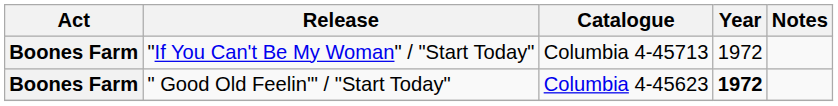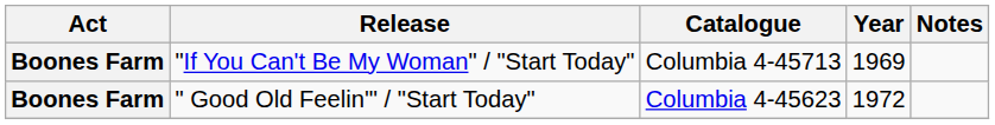"If You Can't Be My Woman" / "Start Today" | Year: 1972 -> 1969
" Good Old Feelin'" / "Start Today" | Year: bold -> normal
